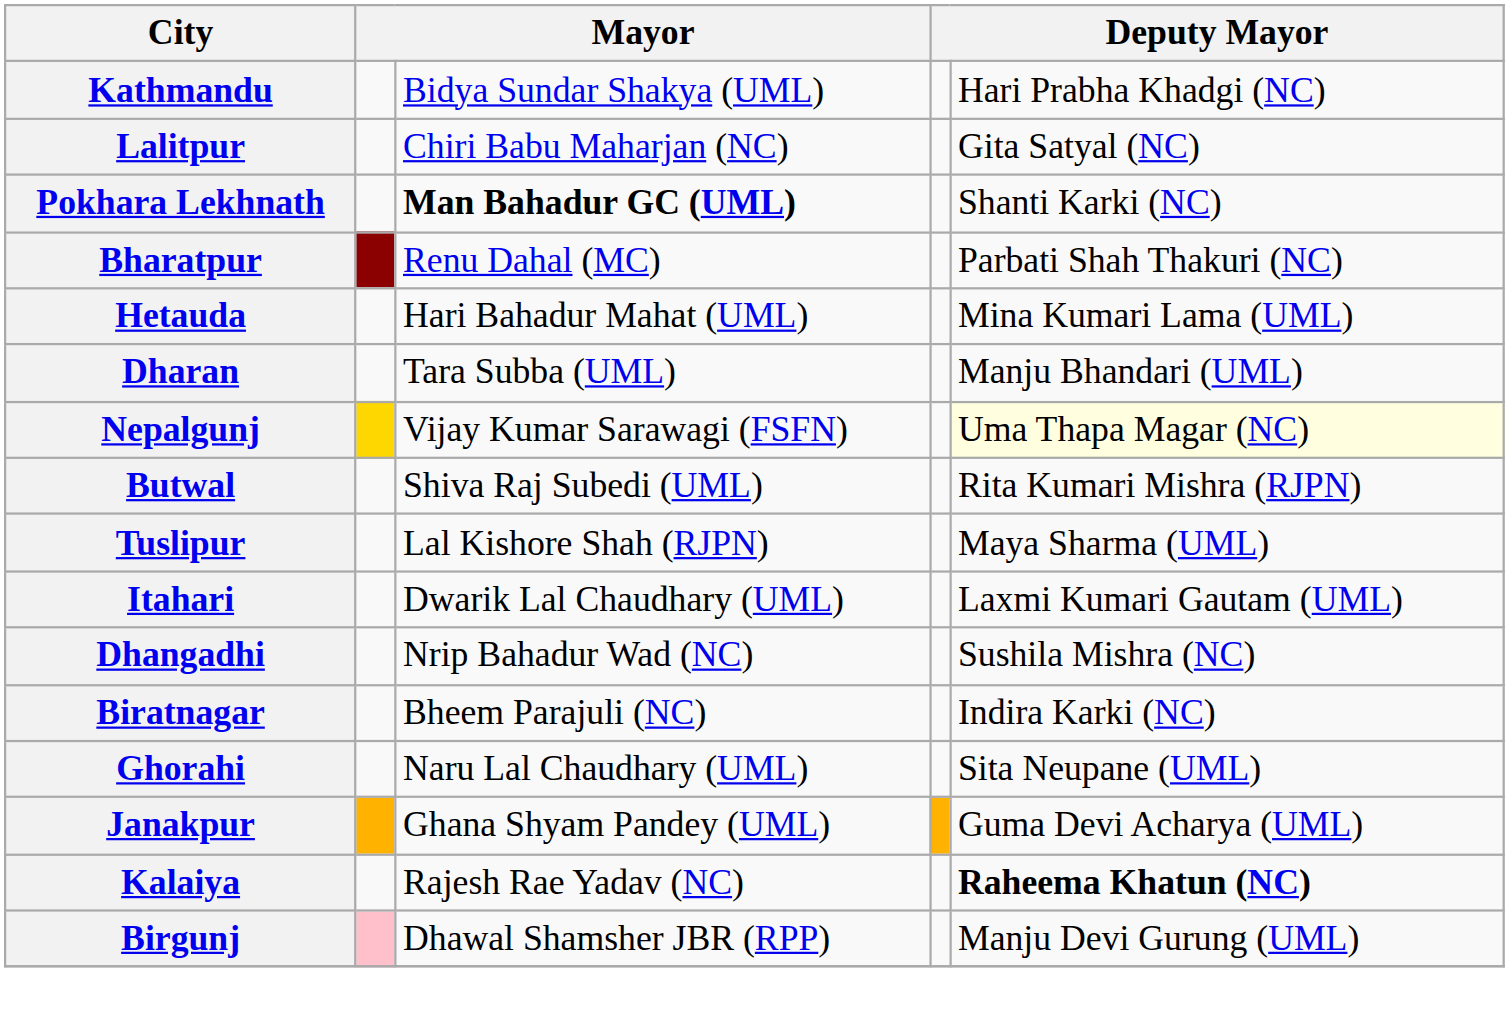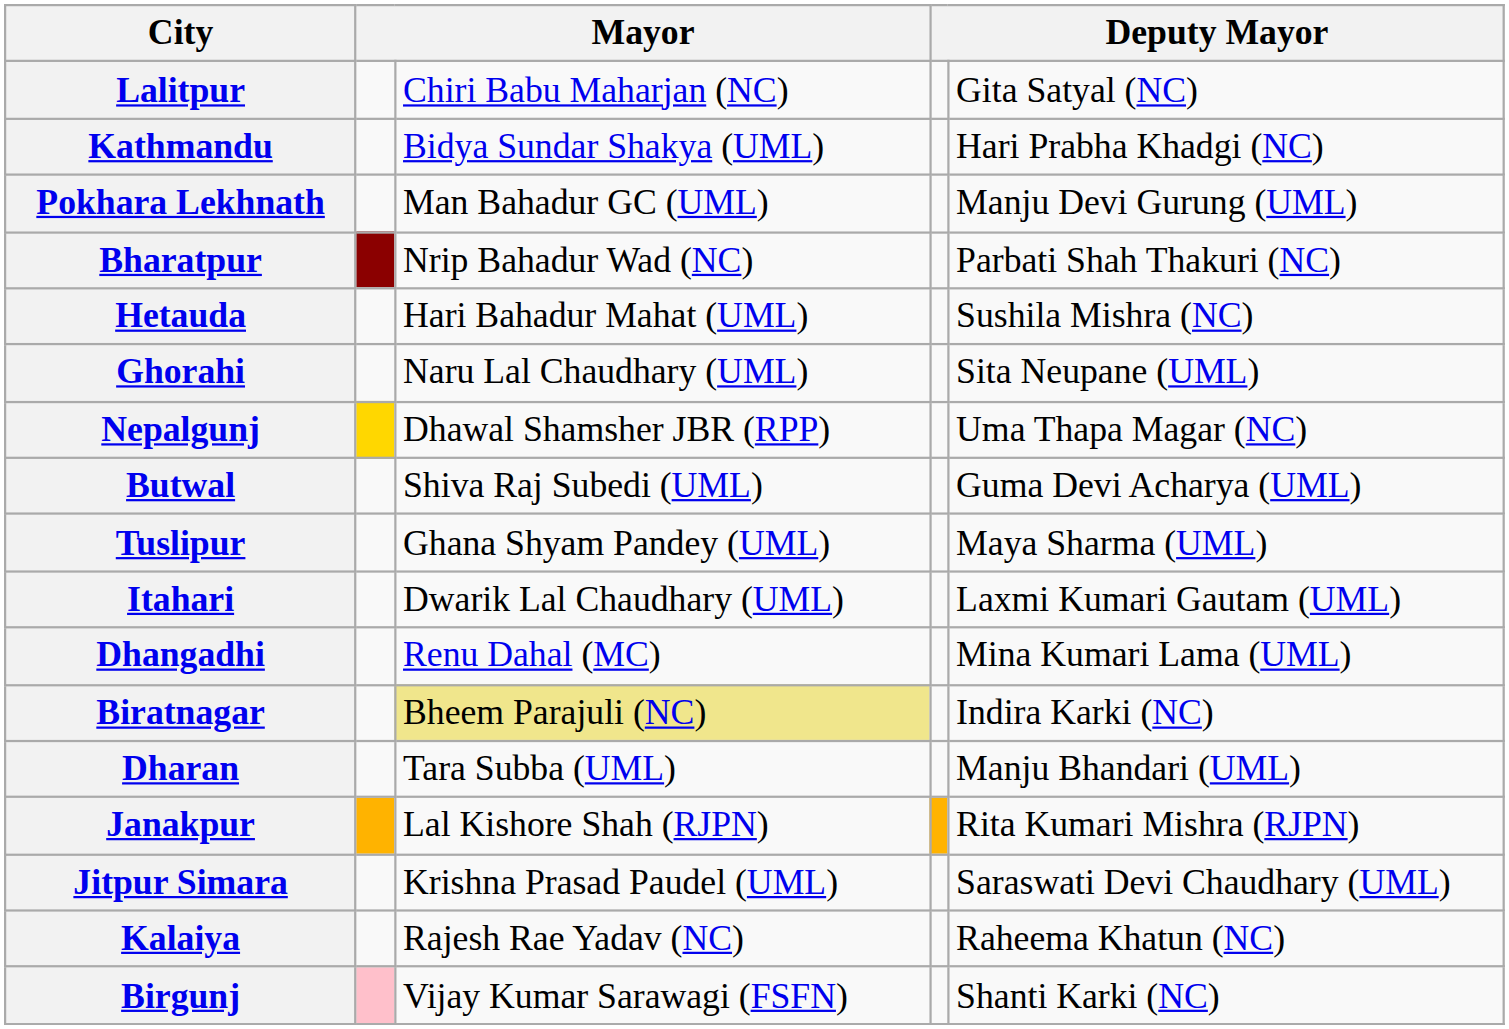rows swapped: Kathmandu <-> Lalitpur
Pokhara Lekhnath | column 3: bold -> normal
Pokhara Lekhnath | column 5: Shanti Karki (NC) -> Manju Devi Gurung (UML)
Bharatpur | column 3: Renu Dahal (MC) -> Nrip Bahadur Wad (NC)
Hetauda | column 5: Mina Kumari Lama (UML) -> Sushila Mishra (NC)
rows swapped: Ghorahi <-> Dharan
Nepalgunj | column 3: Vijay Kumar Sarawagi (FSFN) -> Dhawal Shamsher JBR (RPP)
Nepalgunj | column 5: lightyellow background -> no background
Butwal | column 5: Rita Kumari Mishra (RJPN) -> Guma Devi Acharya (UML)
Tuslipur | column 3: Lal Kishore Shah (RJPN) -> Ghana Shyam Pandey (UML)
Dhangadhi | column 3: Nrip Bahadur Wad (NC) -> Renu Dahal (MC)
Dhangadhi | column 5: Sushila Mishra (NC) -> Mina Kumari Lama (UML)
Biratnagar | column 3: no background -> khaki background
Janakpur | column 3: Ghana Shyam Pandey (UML) -> Lal Kishore Shah (RJPN)
Janakpur | column 5: Guma Devi Acharya (UML) -> Rita Kumari Mishra (RJPN)
+ row: Jitpur Simara | Krishna Prasad Paudel (UML) | Saraswati Devi Chaudhary (UML)
Kalaiya | column 5: bold -> normal
Birgunj | column 3: Dhawal Shamsher JBR (RPP) -> Vijay Kumar Sarawagi (FSFN)
Birgunj | column 5: Manju Devi Gurung (UML) -> Shanti Karki (NC)
